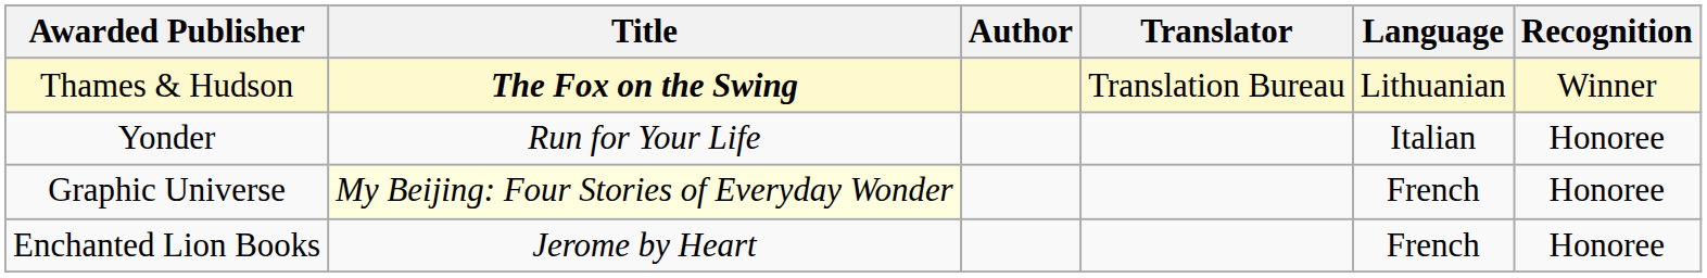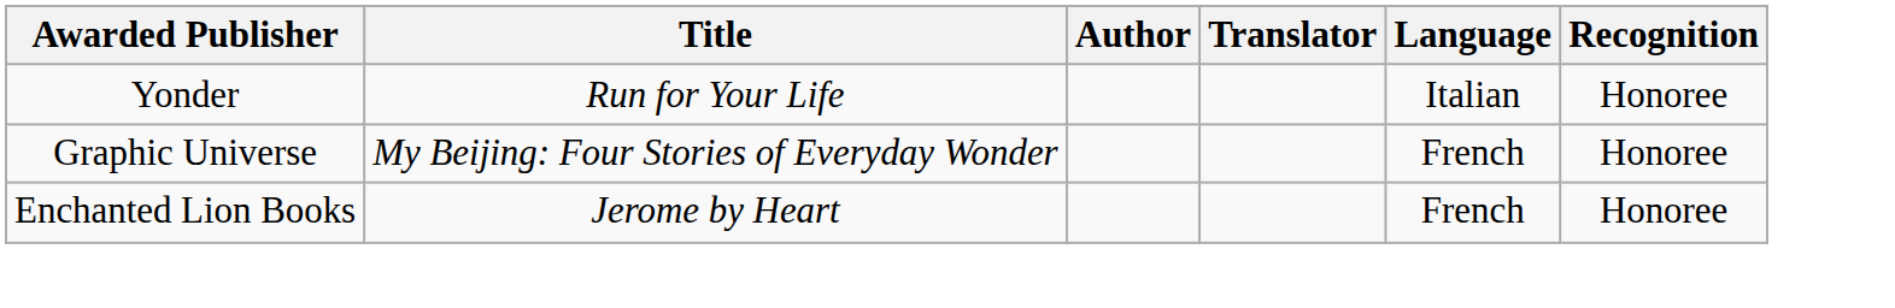- row: Thames & Hudson | The Fox on the Swing | Translation Bureau | Lithuanian | Winner
Graphic Universe | Title: lightyellow background -> no background
